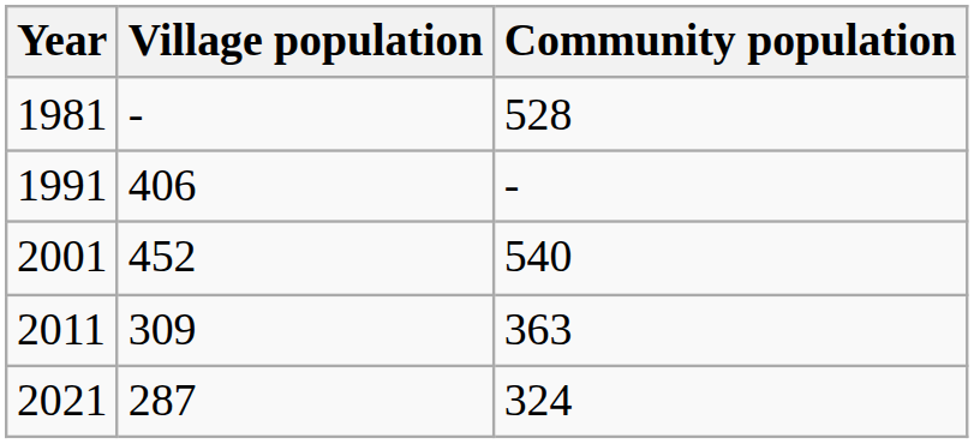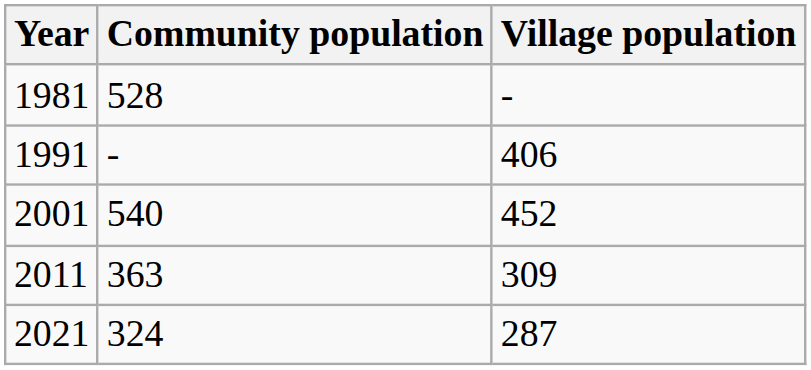columns swapped: Village population <-> Community population
